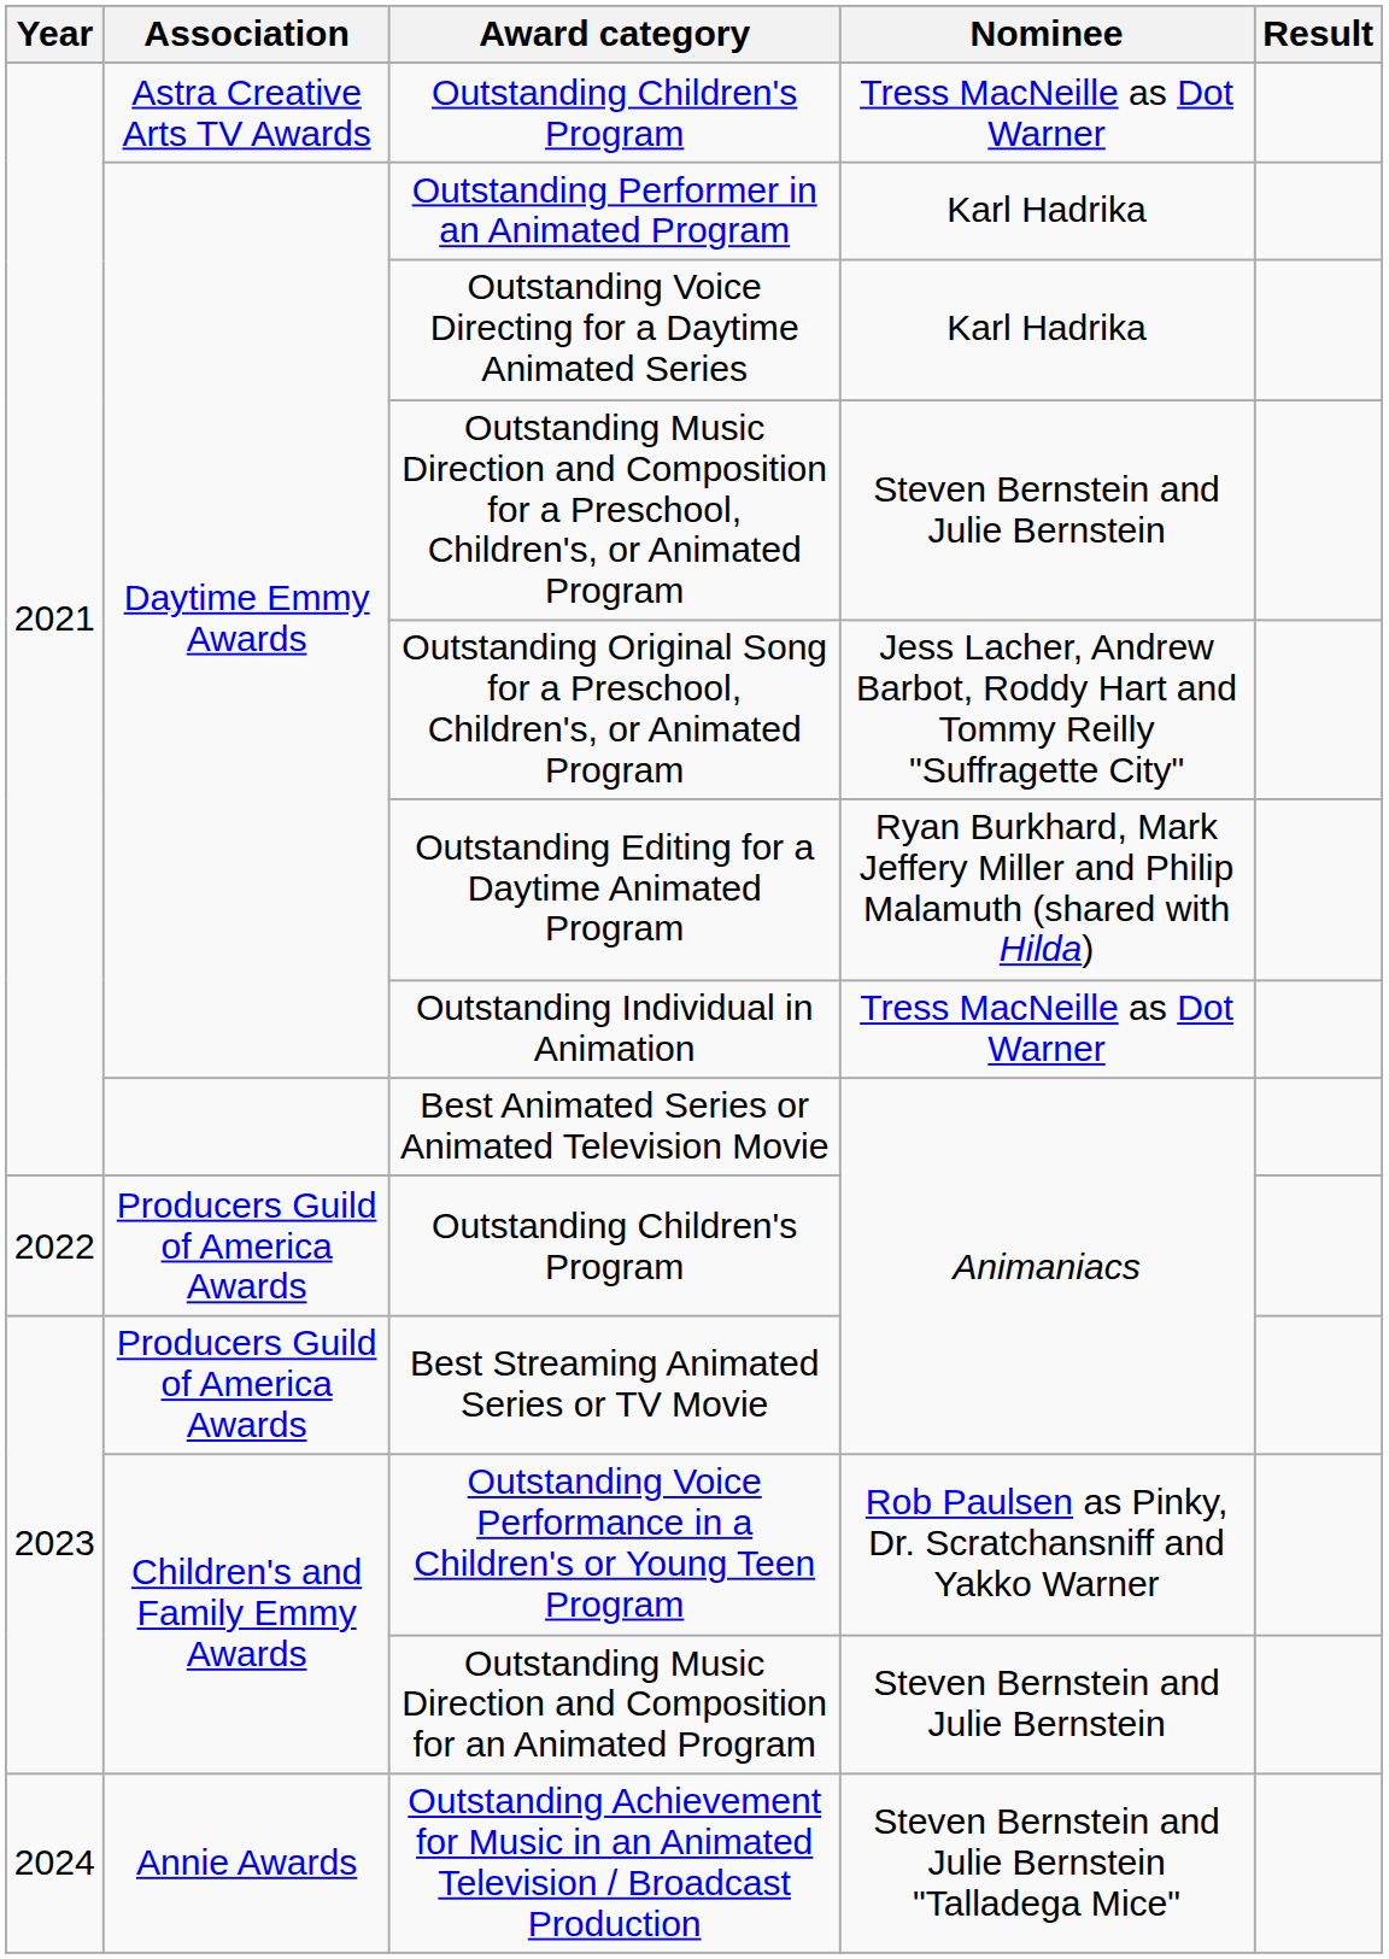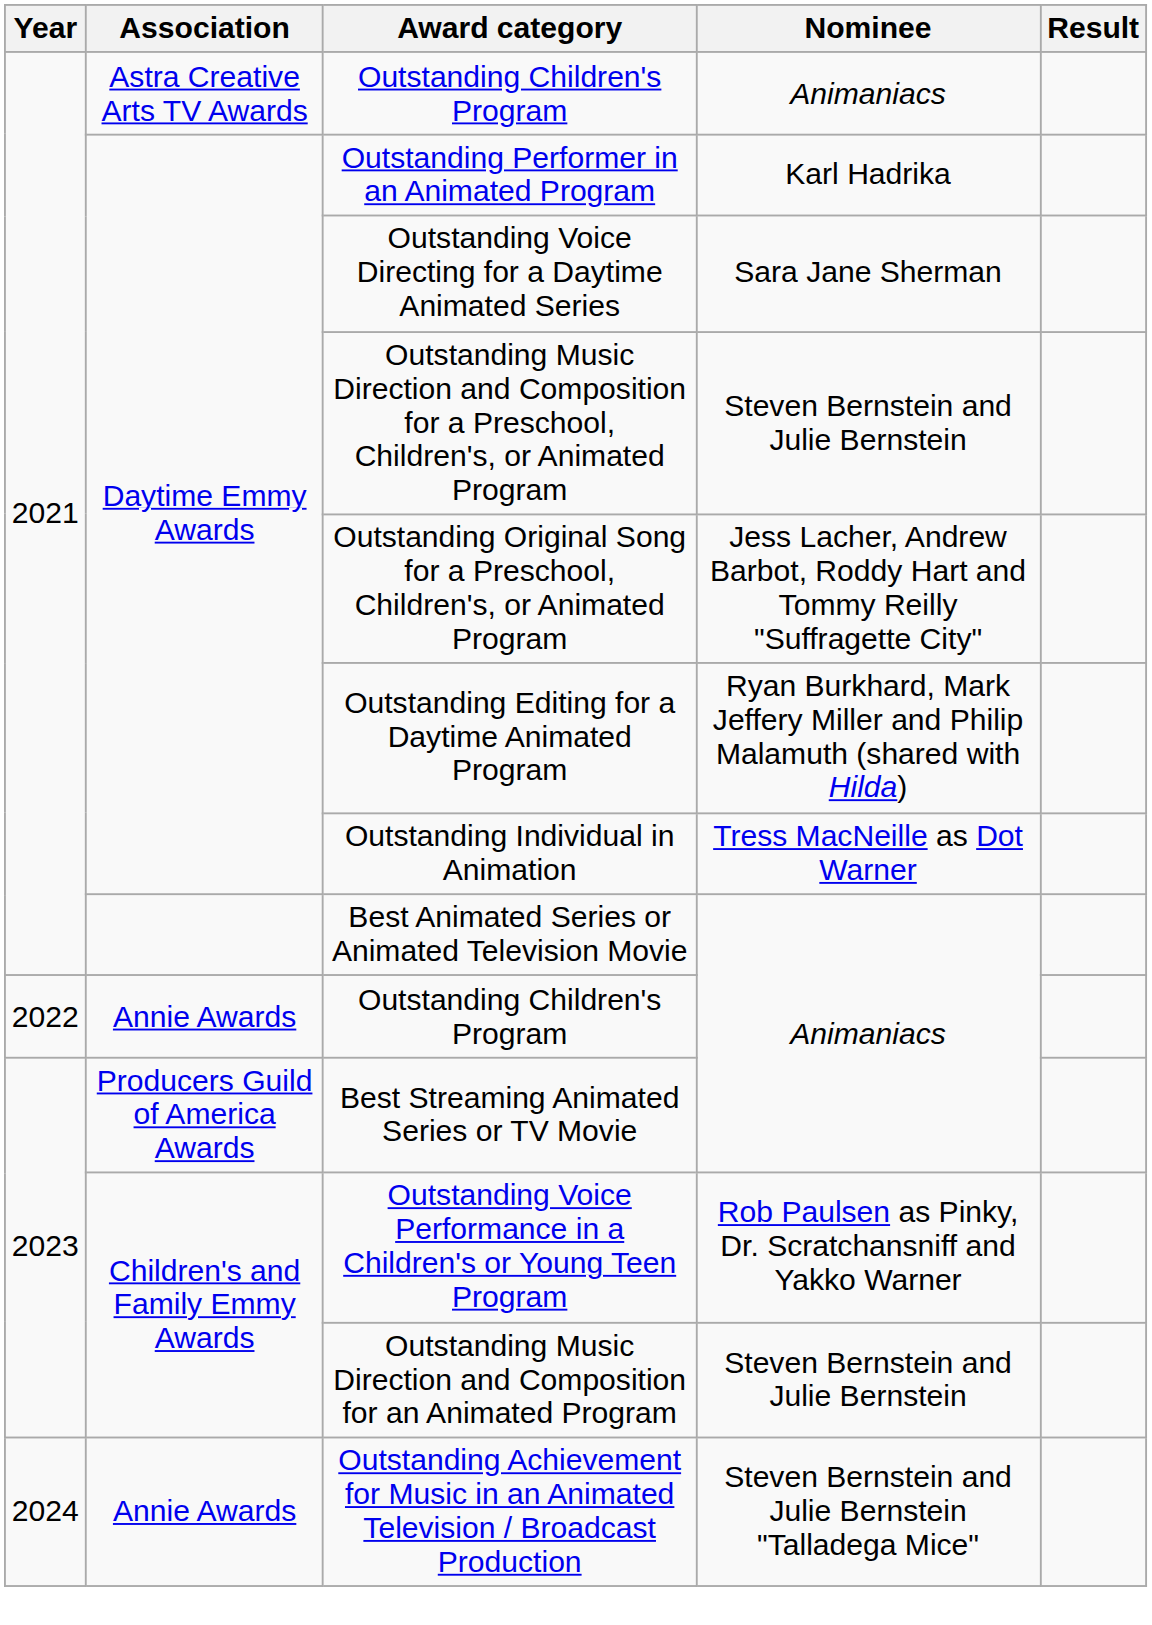2021 / Outstanding Children's Program | Nominee: Tress MacNeille as Dot Warner -> Animaniacs
Outstanding Voice Directing for a Daytime Animated Series | Nominee: Karl Hadrika -> Sara Jane Sherman
2022 / Outstanding Children's Program | Association: Producers Guild of America Awards -> Annie Awards
